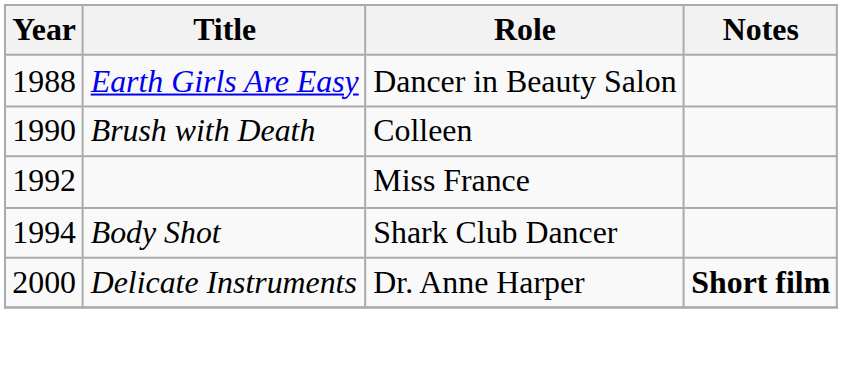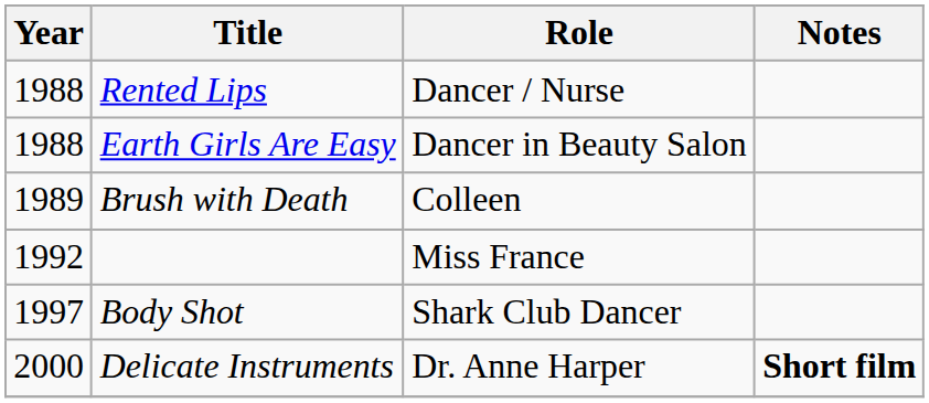+ row: 1988 | Rented Lips | Dancer / Nurse
Brush with Death | Year: 1990 -> 1989
Body Shot | Year: 1994 -> 1997
